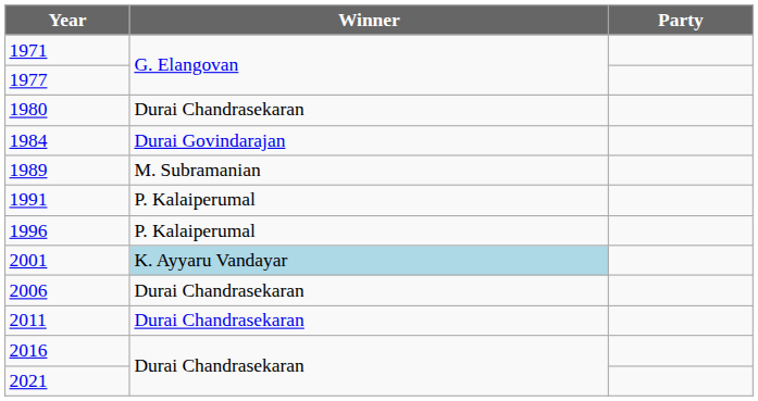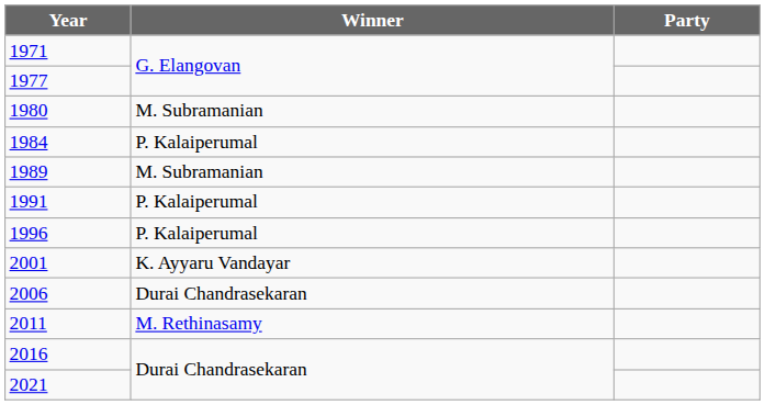1980 | Winner: Durai Chandrasekaran -> M. Subramanian
1984 | Winner: Durai Govindarajan -> P. Kalaiperumal
2001 | Winner: lightblue background -> no background
2011 | Winner: Durai Chandrasekaran -> M. Rethinasamy
